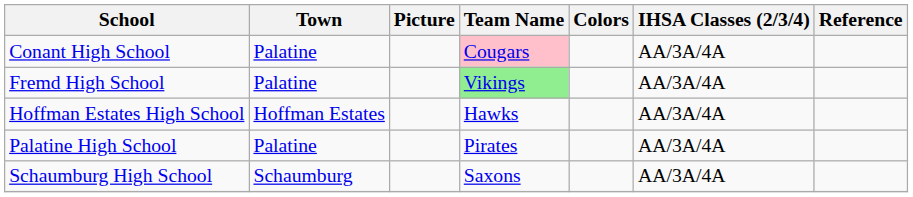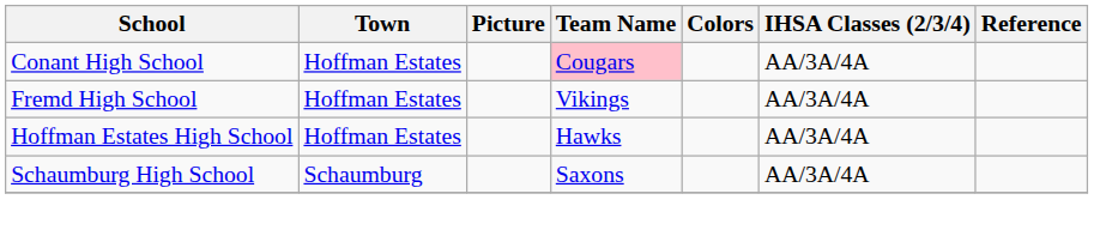Conant High School | Town: Palatine -> Hoffman Estates
Fremd High School | Town: Palatine -> Hoffman Estates
Fremd High School | Team Name: lightgreen background -> no background
- row: Palatine High School | Palatine | Pirates | AA/3A/4A
